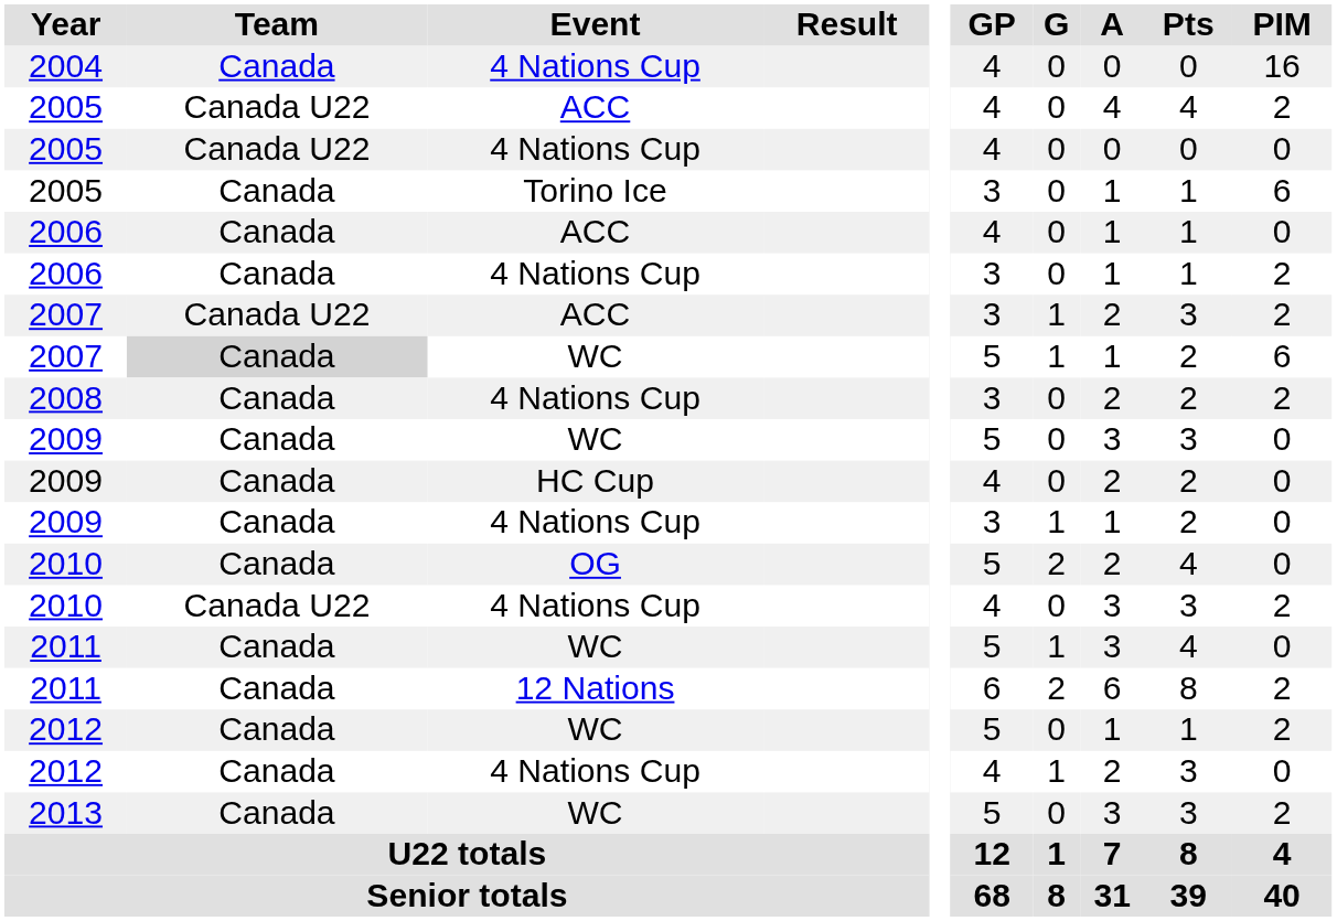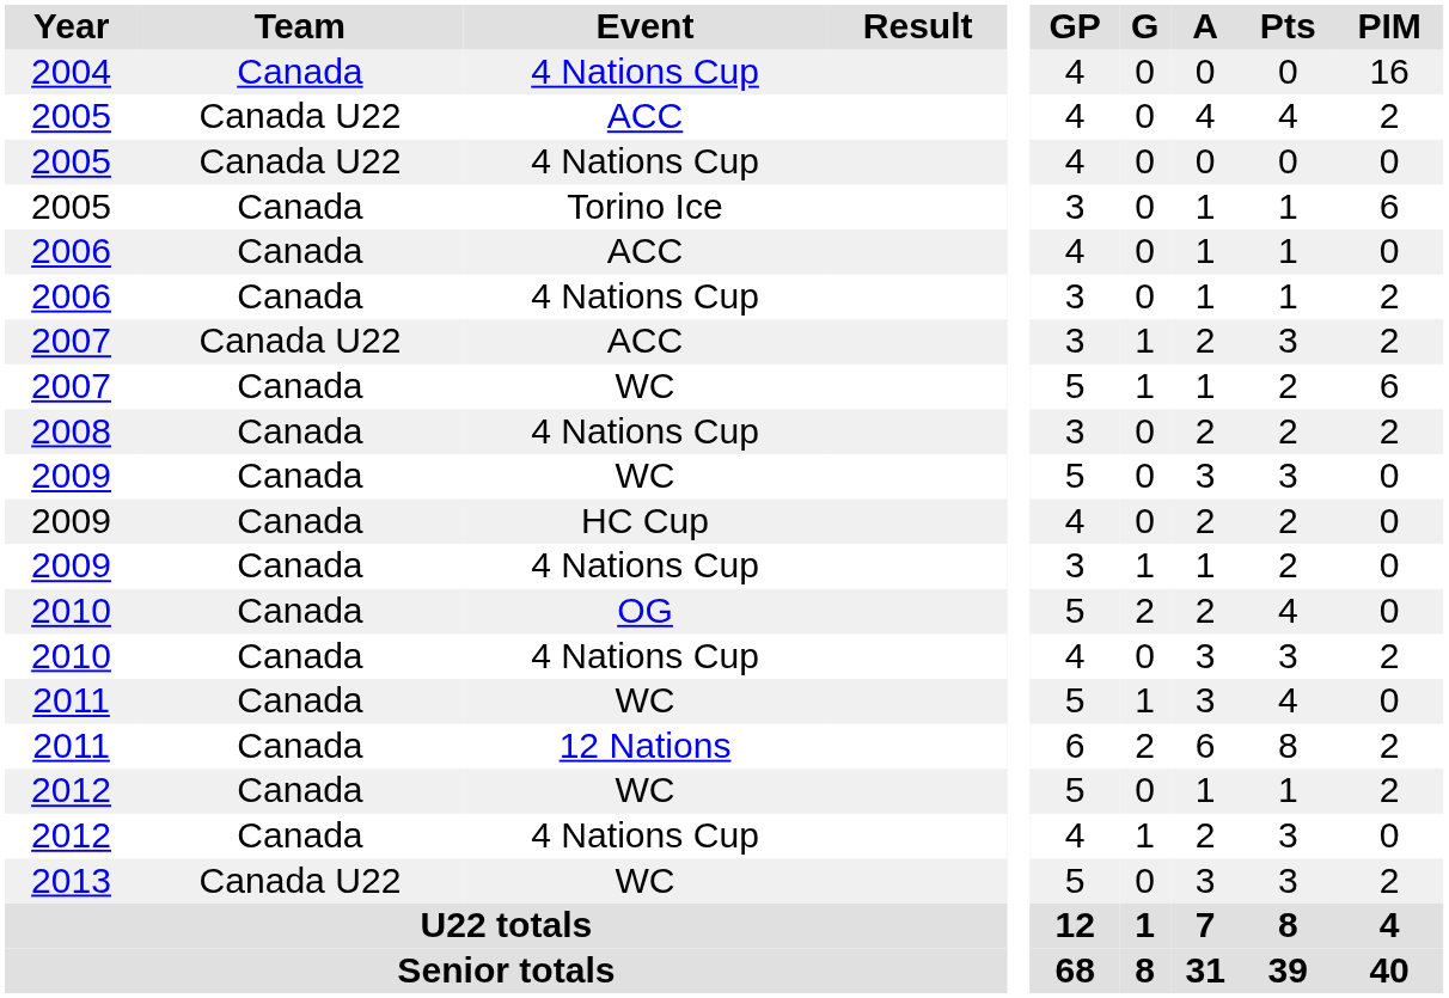2007 / WC | Team: lightgrey background -> no background
2010 / 4 Nations Cup | Team: Canada U22 -> Canada
2013 | Team: Canada -> Canada U22
